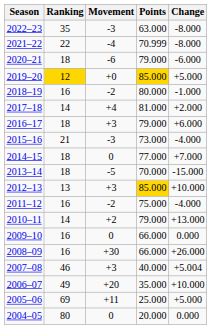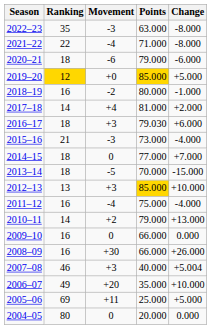2021–22 | Points: 70.999 -> 71.000
2016–17 | Points: 79.000 -> 79.030
2011–12 | Movement: -2 -> -4
